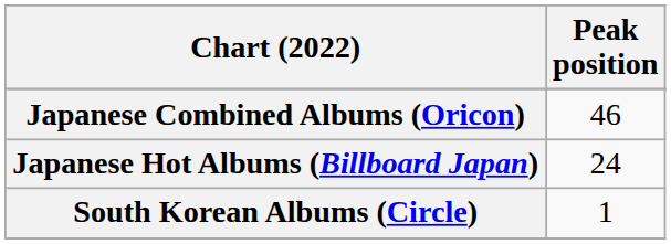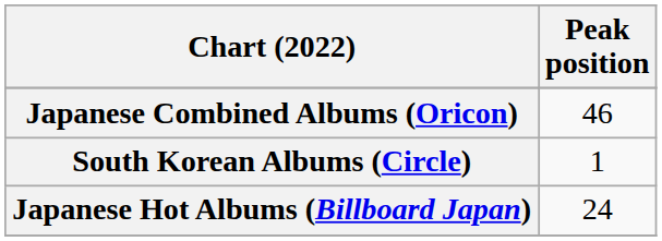rows swapped: Japanese Hot Albums (Billboard Japan) <-> South Korean Albums (Circle)
